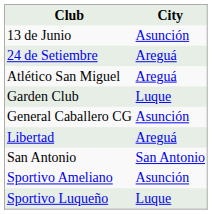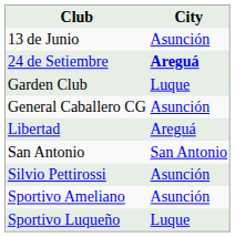24 de Setiembre | City: normal -> bold
- row: Atlético San Miguel | Areguá
+ row: Silvio Pettirossi | Asunción
